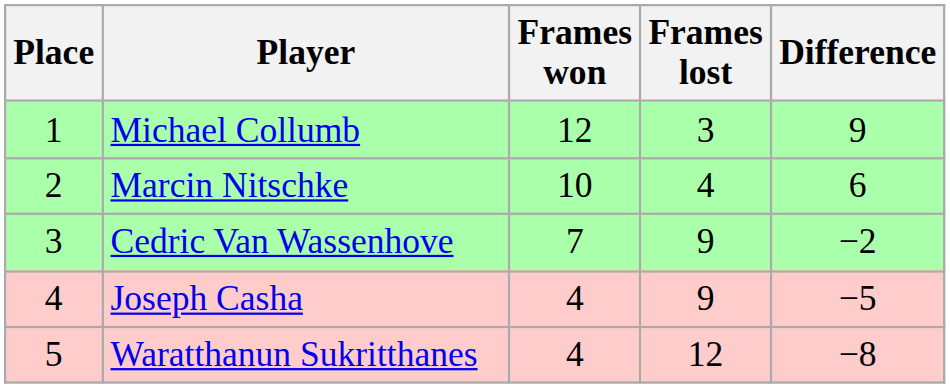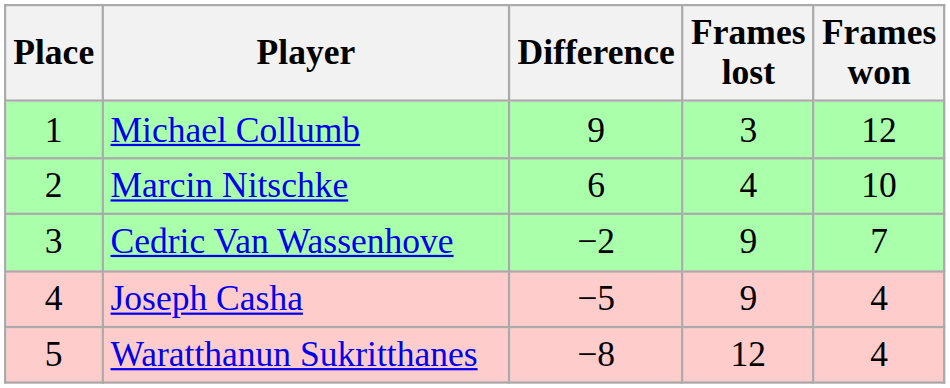columns swapped: Frames won <-> Difference
